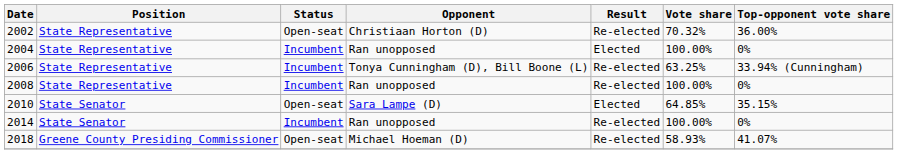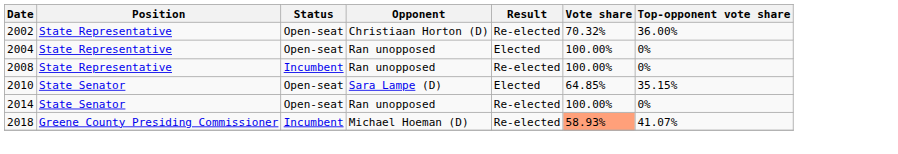2004 | Status: Incumbent -> Open-seat
- row: 2006 | State Representative | Incumbent | Tonya Cunningham (D), Bill Boone (L) | Re-elected | 63.25% | 33.94% (Cunningham)
2014 | Status: Incumbent -> Open-seat
2018 | Status: Open-seat -> Incumbent
2018 | Vote share: no background -> lightsalmon background
